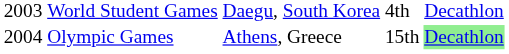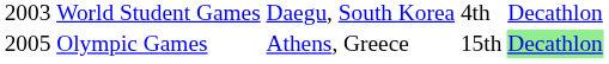Olympic Games | column 1: 2004 -> 2005
